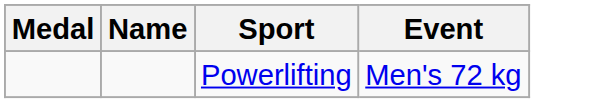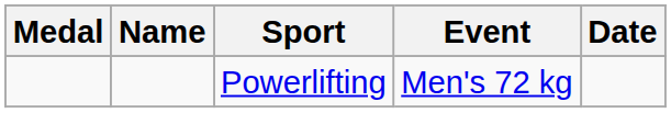+ column: Date
